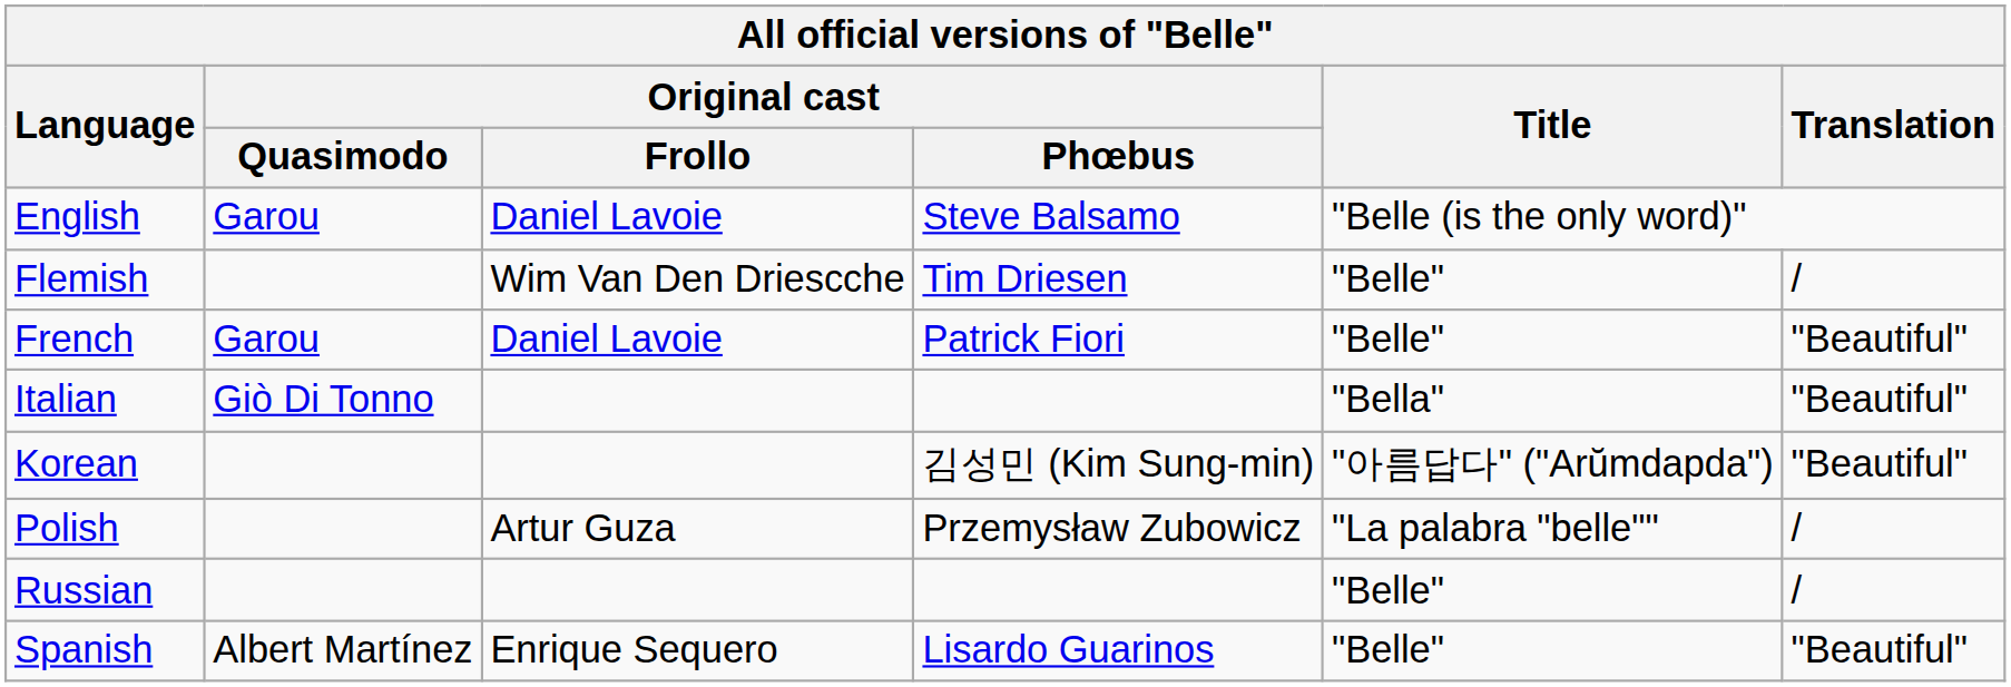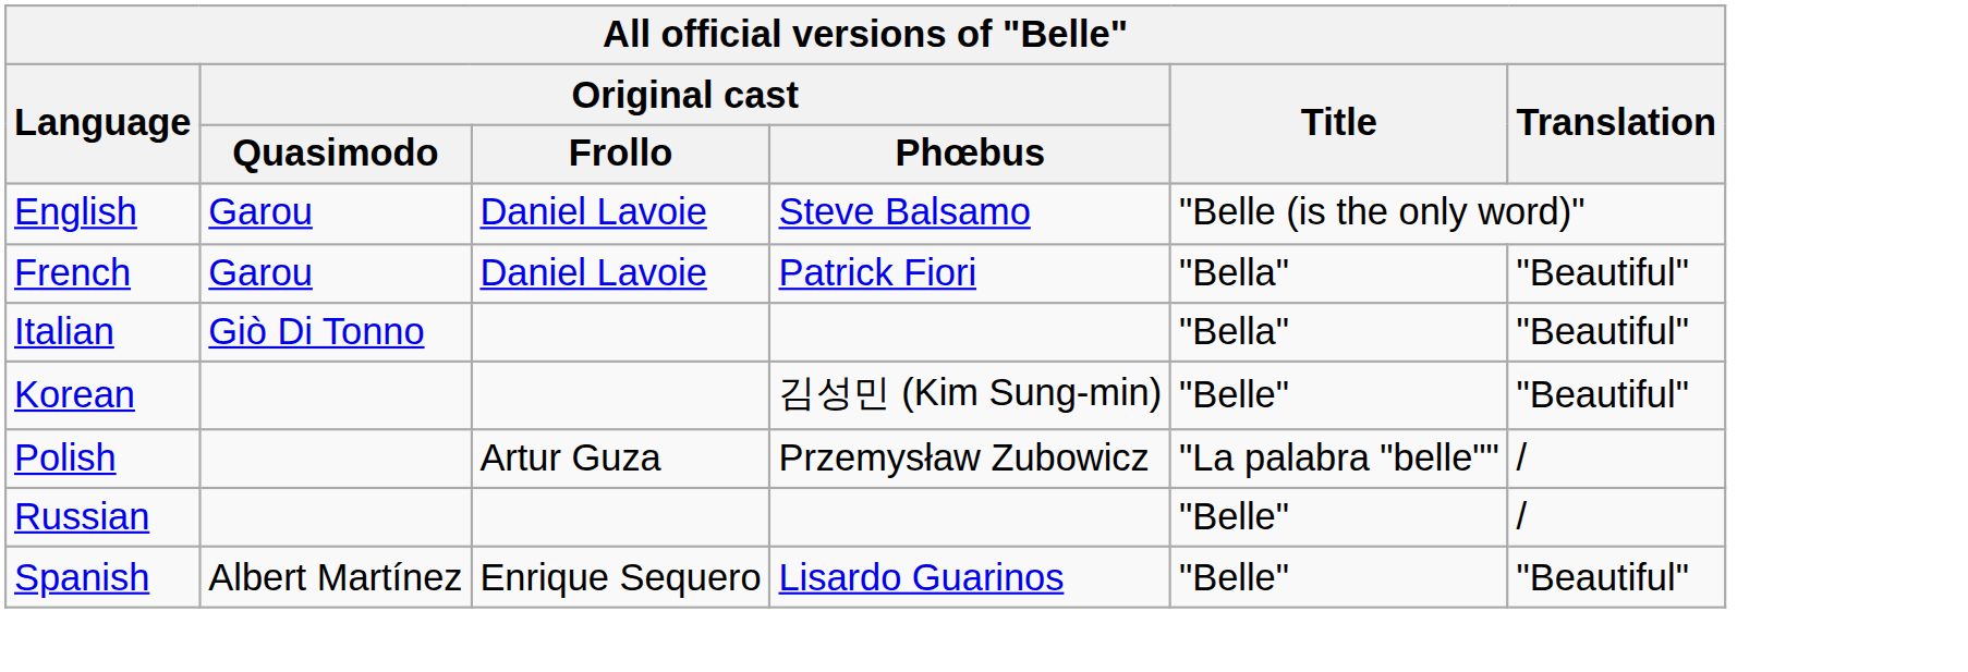- row: Flemish | Wim Van Den Driescche | Tim Driesen | "Belle" | /
French | Title: "Belle" -> "Bella"
Korean | Title: "아름답다" ("Arŭmdapda") -> "Belle"
